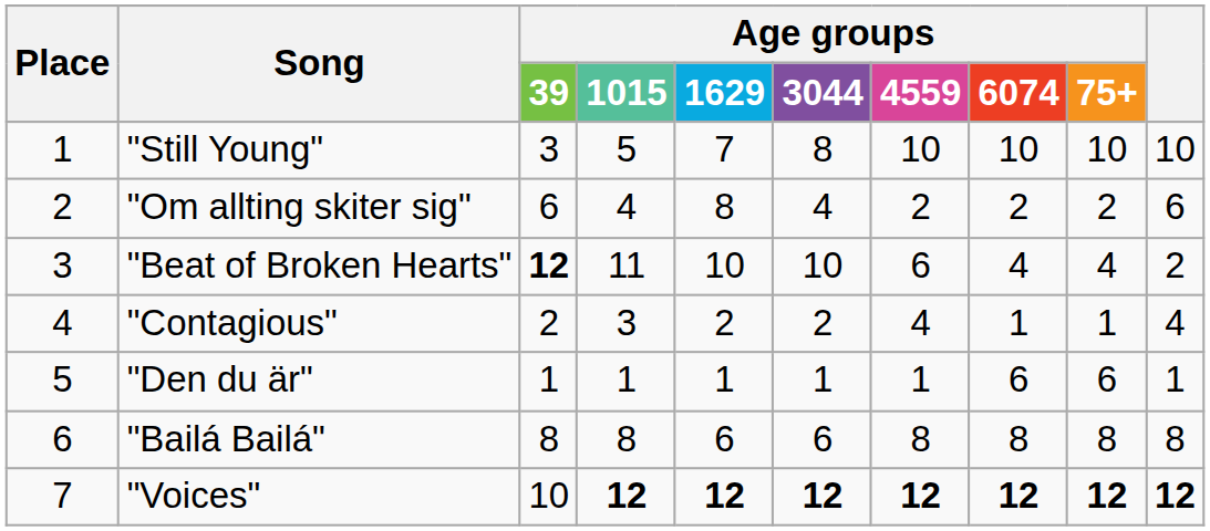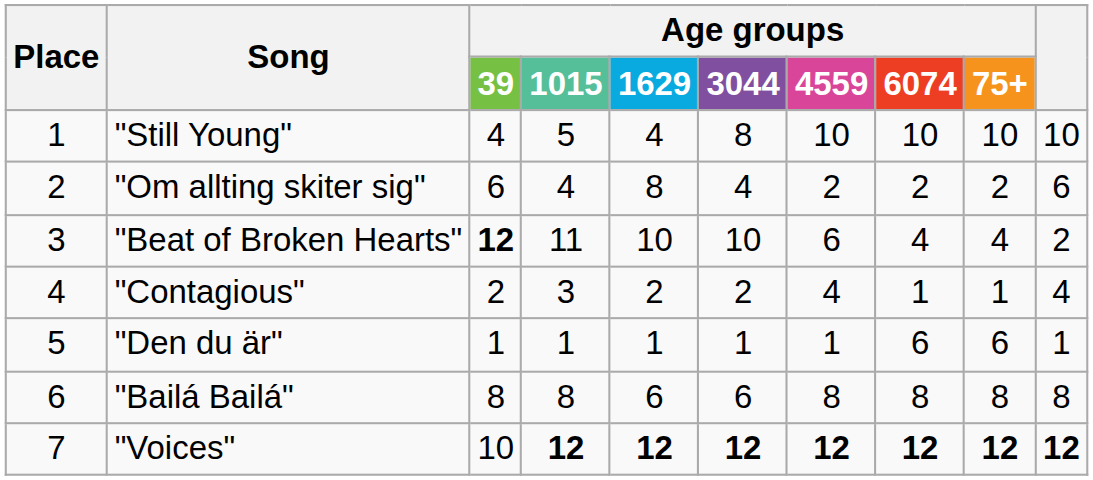"Still Young" | Age groups / 39: 3 -> 4
"Still Young" | Age groups / 1629: 7 -> 4
